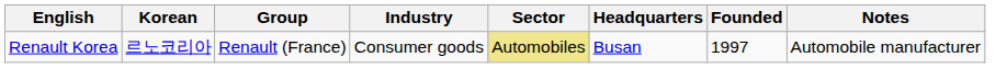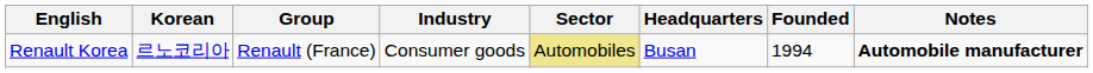Renault Korea | Founded: 1997 -> 1994
Renault Korea | Notes: normal -> bold
